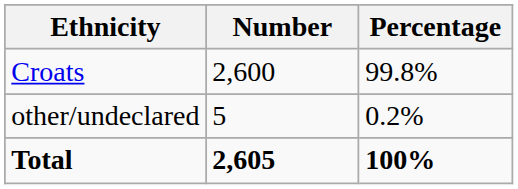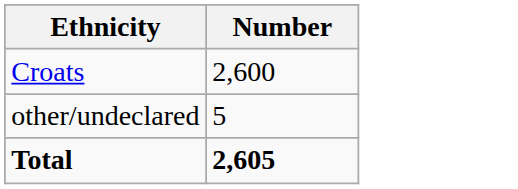- column: Percentage | 99.8% | 0.2% | 100%
